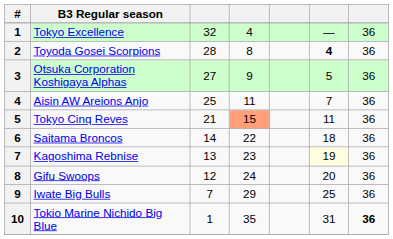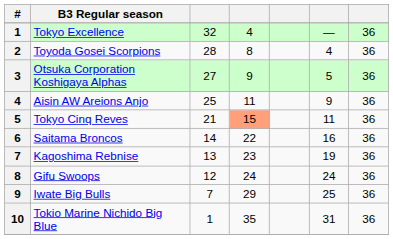Toyoda Gosei Scorpions | column 6: bold -> normal
Aisin AW Areions Anjo | column 6: 7 -> 9
Saitama Broncos | column 6: 18 -> 16
Kagoshima Rebnise | column 6: lightyellow background -> no background
Gifu Swoops | column 6: 20 -> 24
Tokio Marine Nichido Big Blue | column 7: bold -> normal
